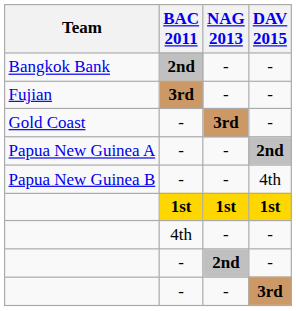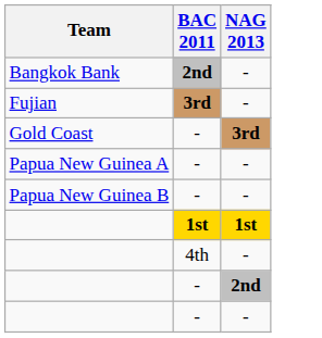- column: DAV 2015 | - | - | - | 2nd | 4th | 1st | - | - | 3rd
